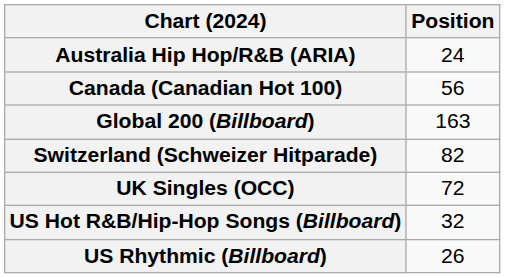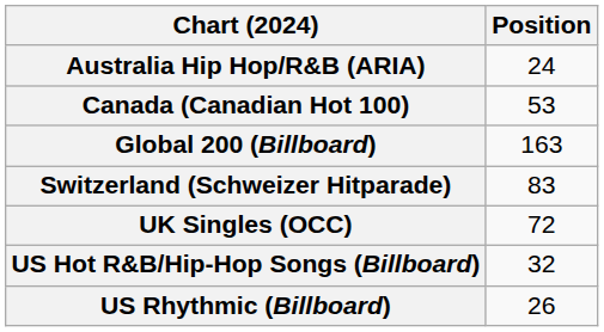Canada (Canadian Hot 100) | Position: 56 -> 53
Switzerland (Schweizer Hitparade) | Position: 82 -> 83
